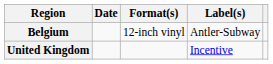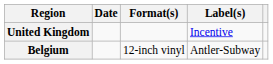rows swapped: Belgium <-> United Kingdom
